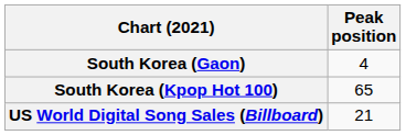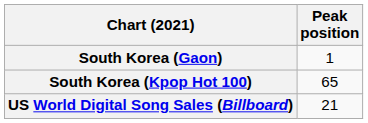South Korea (Gaon) | Peak position: 4 -> 1
